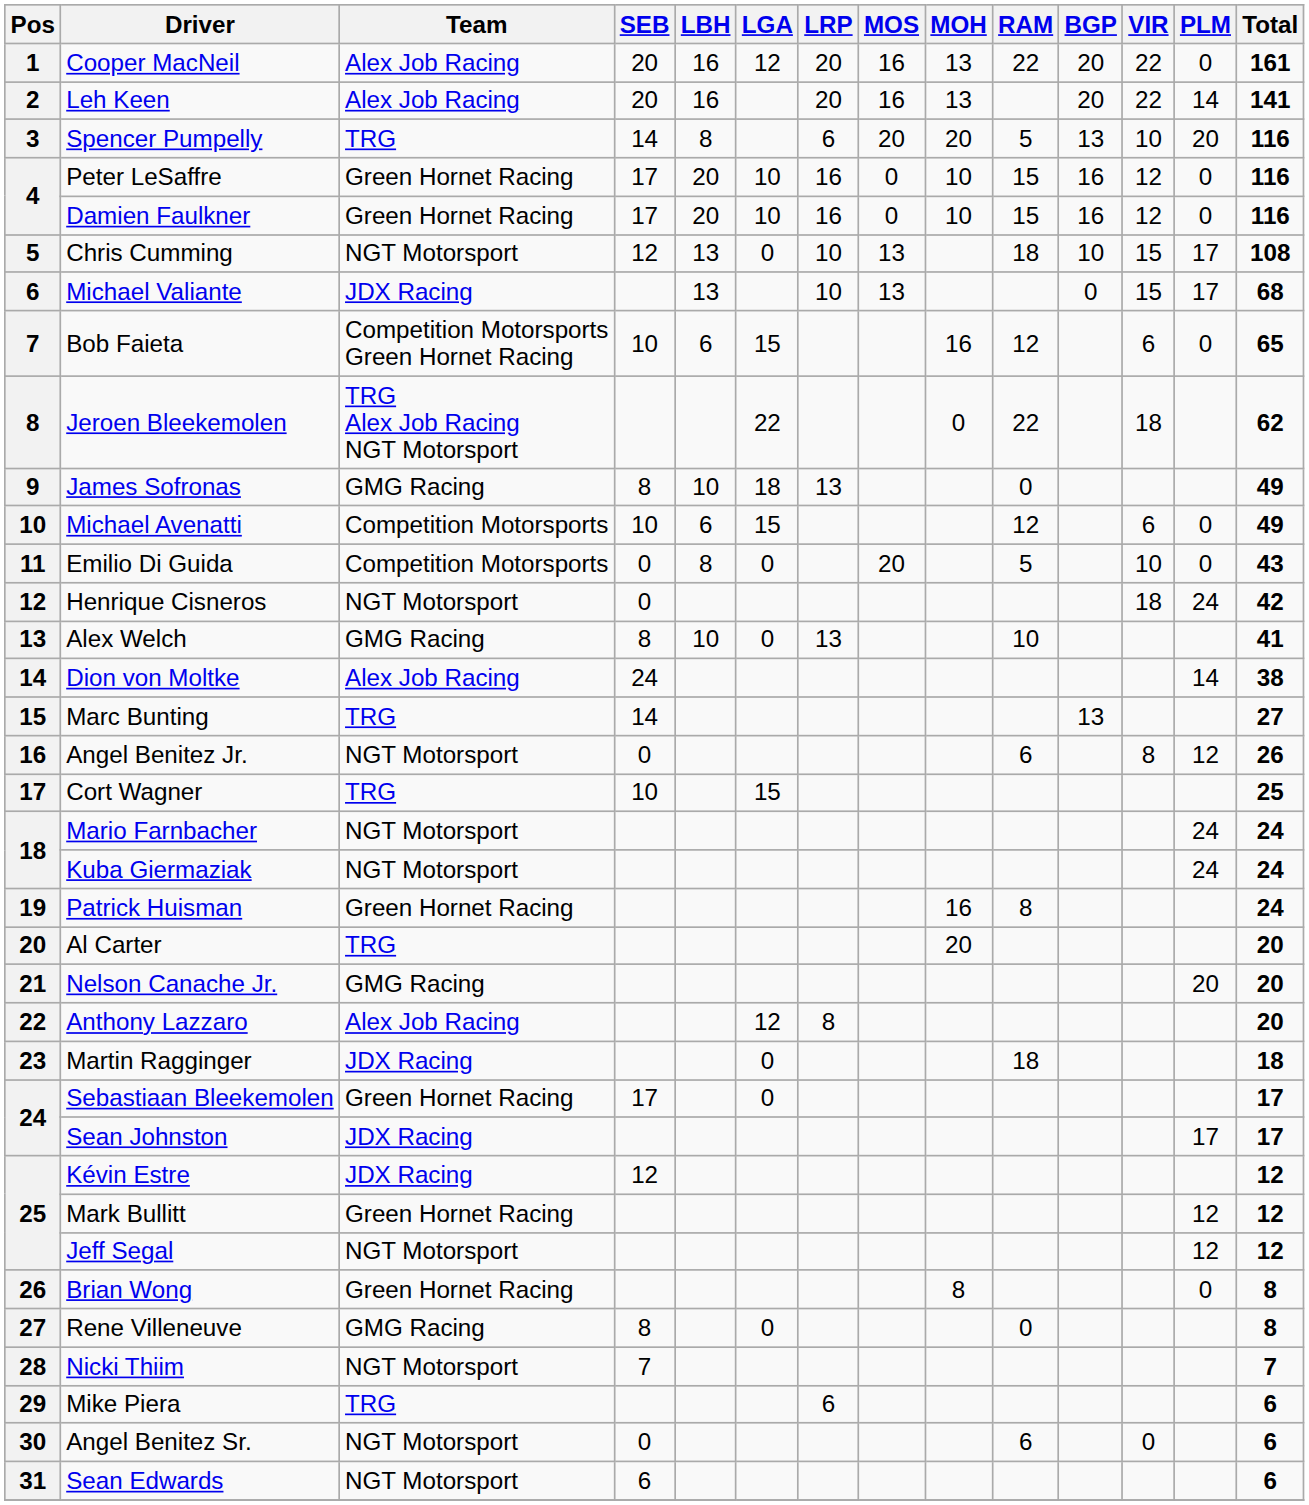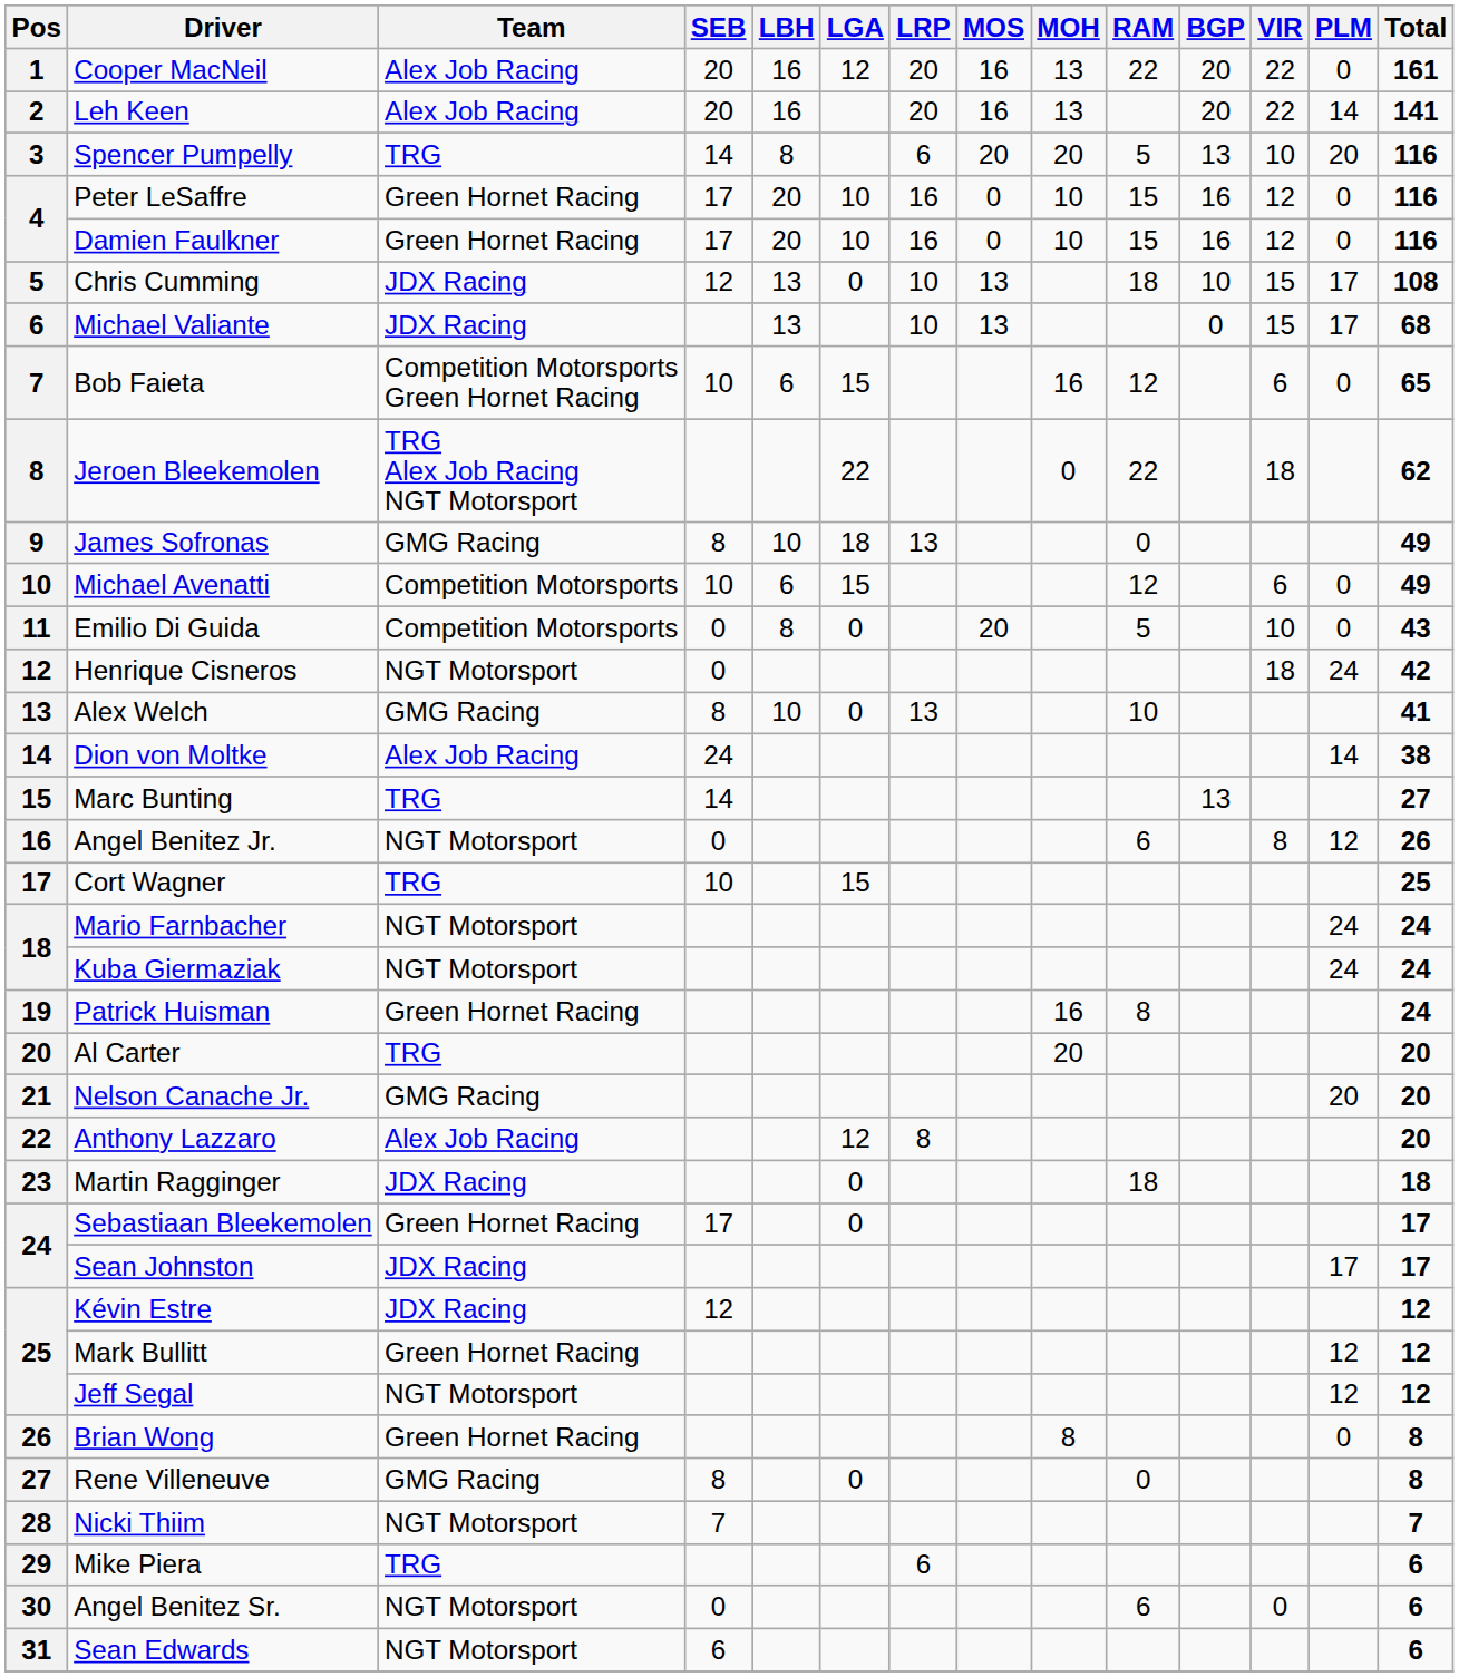Chris Cumming | Team: NGT Motorsport -> JDX Racing
